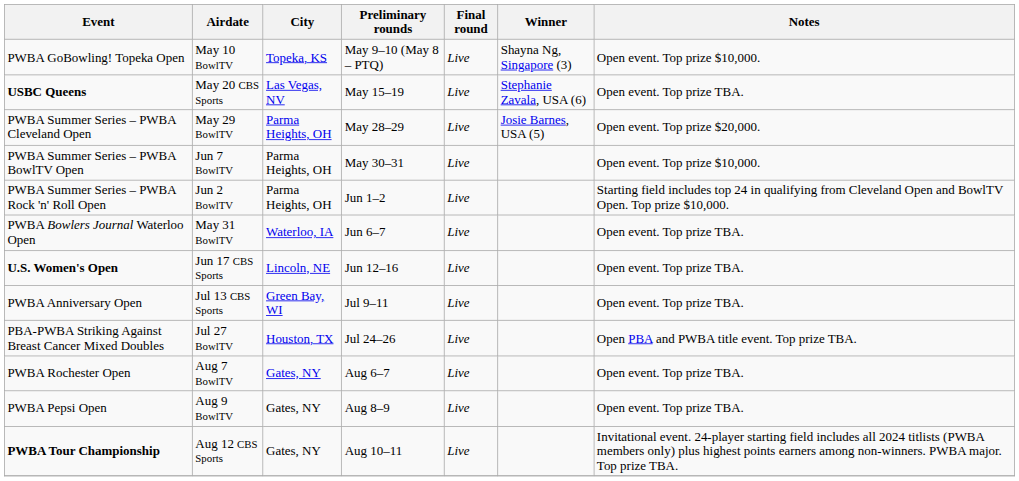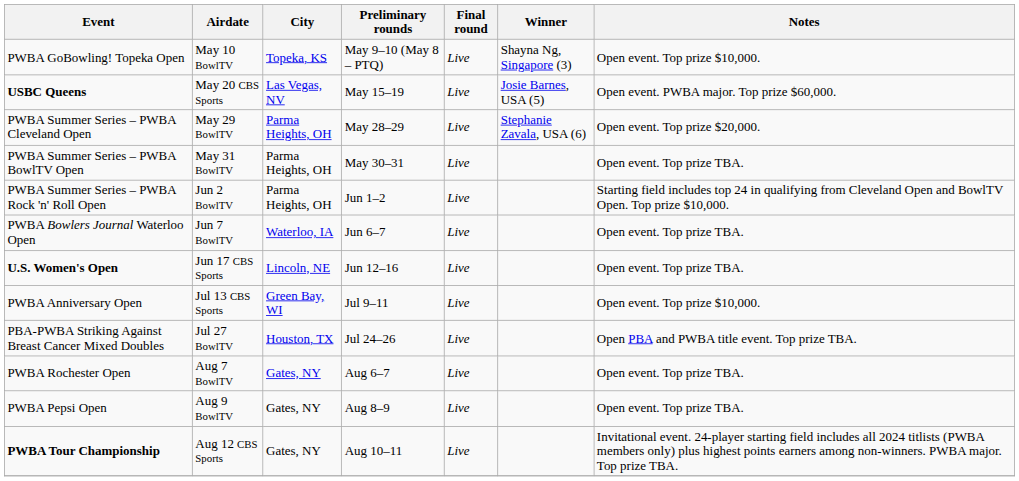USBC Queens | Winner: Stephanie Zavala, USA (6) -> Josie Barnes, USA (5)
USBC Queens | Notes: Open event. Top prize TBA. -> Open event. PWBA major. Top prize $60,000.
PWBA Summer Series – PWBA Cleveland Open | Winner: Josie Barnes, USA (5) -> Stephanie Zavala, USA (6)
PWBA Summer Series – PWBA BowlTV Open | Airdate: Jun 7 BowlTV -> May 31 BowlTV
PWBA Summer Series – PWBA BowlTV Open | Notes: Open event. Top prize $10,000. -> Open event. Top prize TBA.
PWBA Bowlers Journal Waterloo Open | Airdate: May 31 BowlTV -> Jun 7 BowlTV
PWBA Anniversary Open | Notes: Open event. Top prize TBA. -> Open event. Top prize $10,000.
